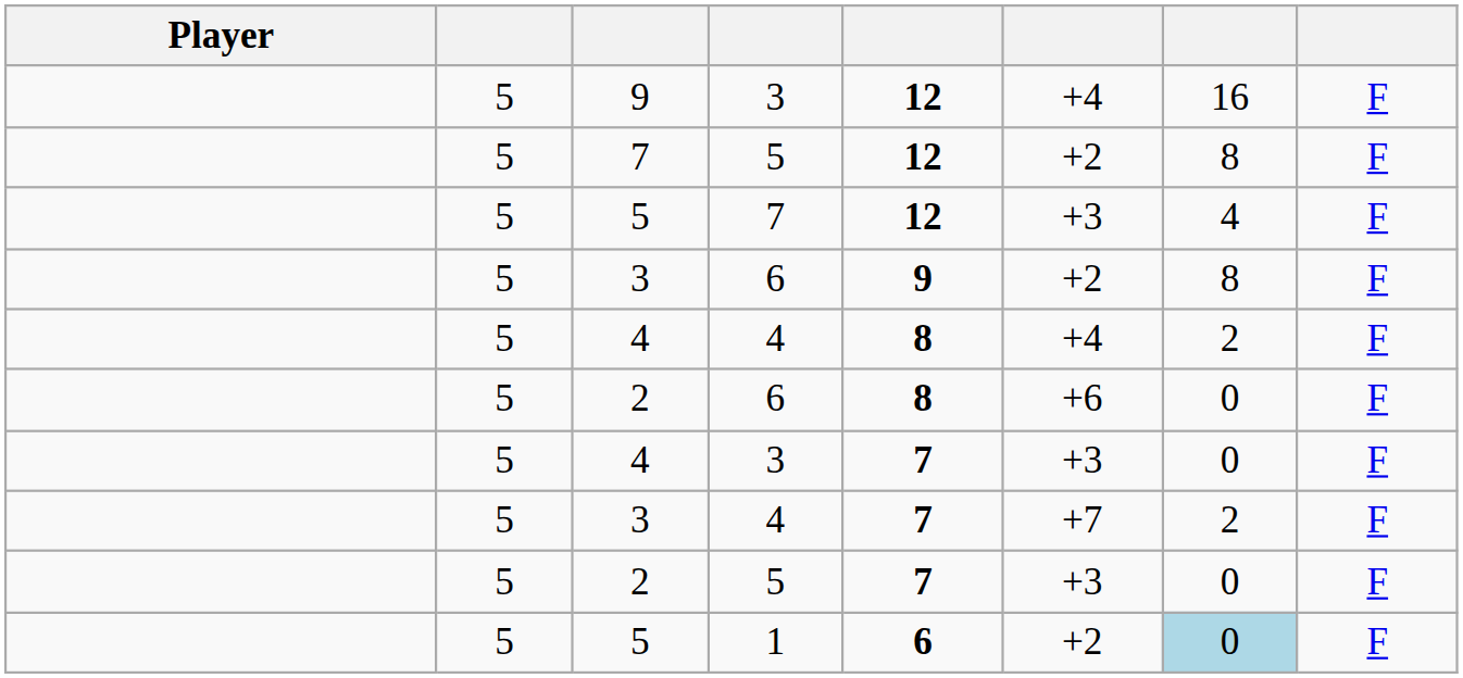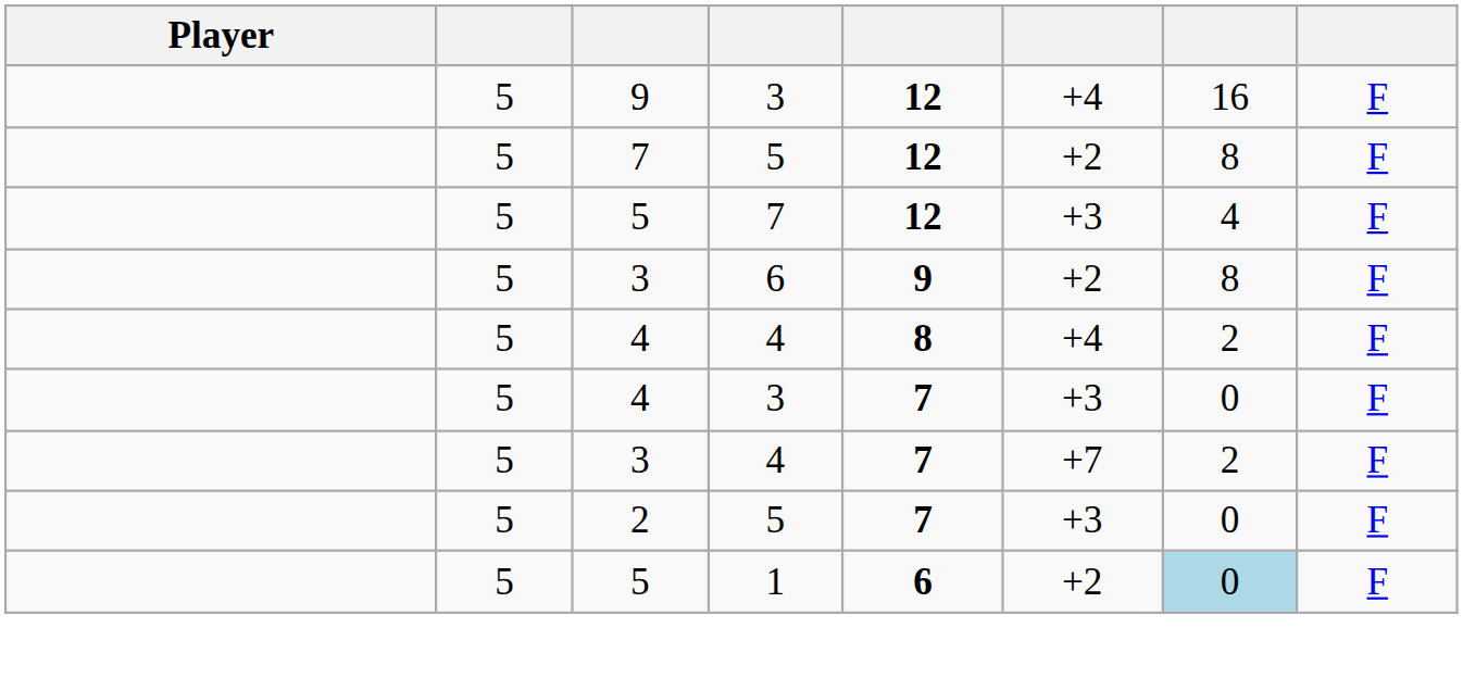- row: 5 | 2 | 6 | 8 | +6 | 0 | F
